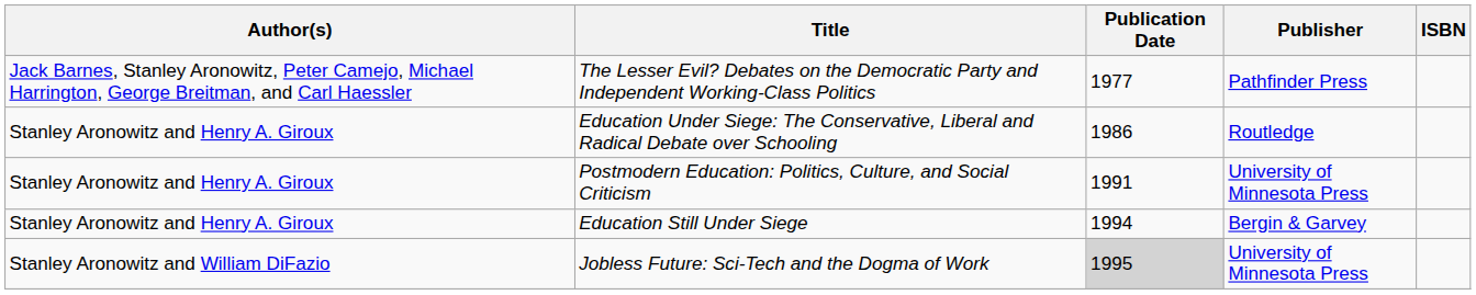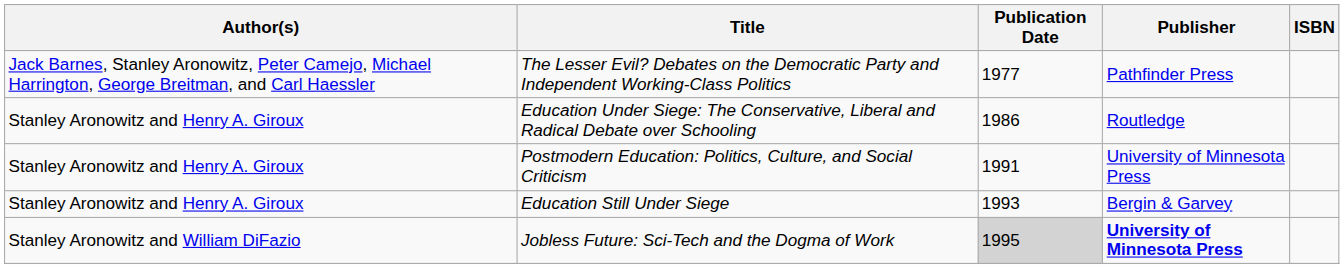Education Still Under Siege | Publication Date: 1994 -> 1993
Jobless Future: Sci-Tech and the Dogma of Work | Publisher: normal -> bold
